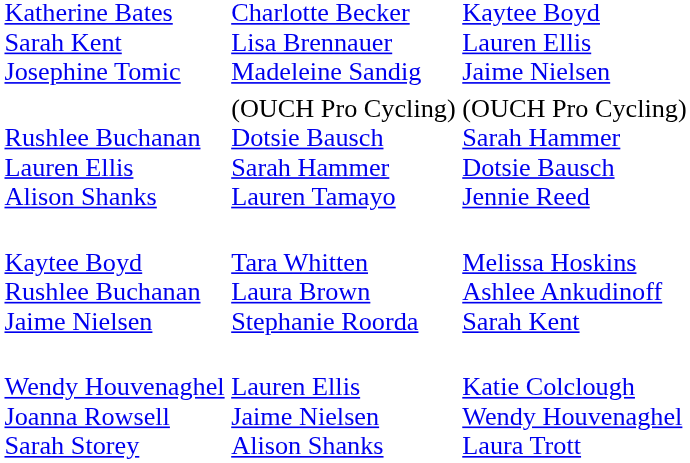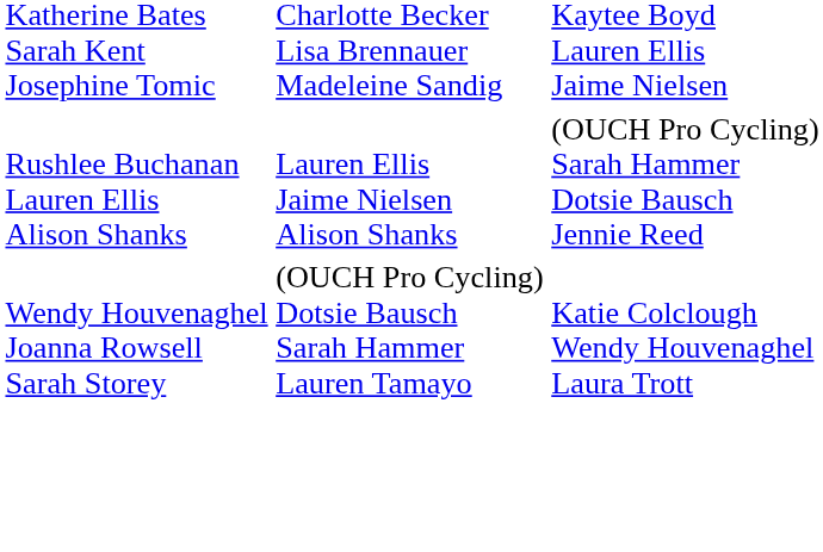Rushlee Buchanan Lauren Ellis Alison Shanks | column 3: (OUCH Pro Cycling) Dotsie Bausch Sarah Hammer Lauren Tamayo -> Lauren Ellis Jaime Nielsen Alison Shanks
- row: Kaytee Boyd Rushlee Buchanan Jaime Nielsen | Tara Whitten Laura Brown Stephanie Roorda | Melissa Hoskins Ashlee Ankudinoff Sarah Kent
Wendy Houvenaghel Joanna Rowsell Sarah Storey | column 3: Lauren Ellis Jaime Nielsen Alison Shanks -> (OUCH Pro Cycling) Dotsie Bausch Sarah Hammer Lauren Tamayo
